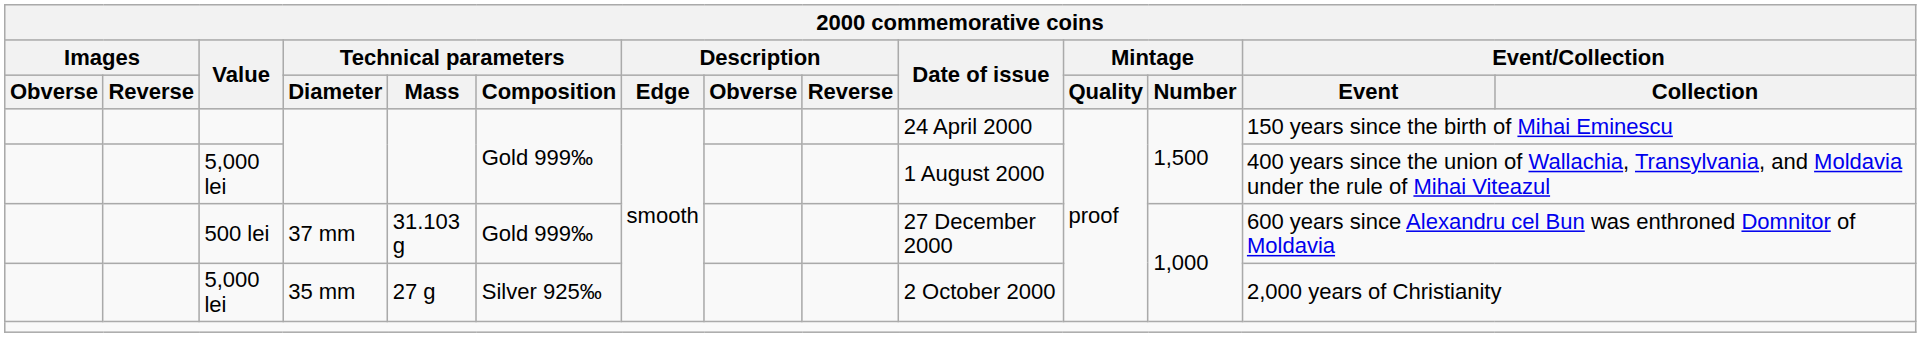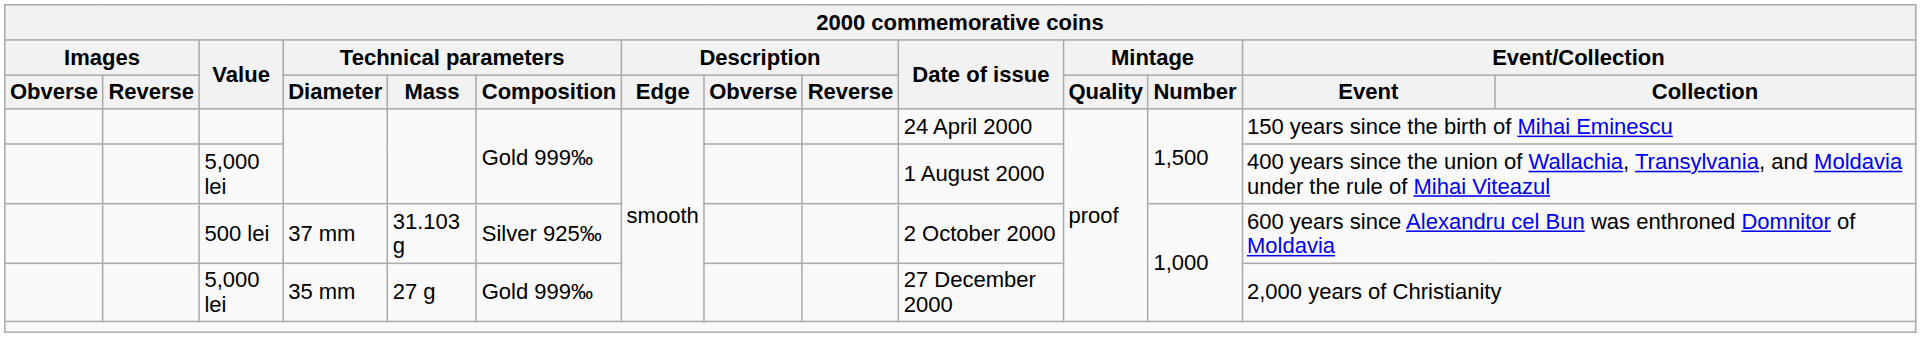500 lei | Technical parameters / Composition: Gold 999‰ -> Silver 925‰
500 lei | Date of issue: 27 December 2000 -> 2 October 2000
5,000 lei / 35 mm | Technical parameters / Composition: Silver 925‰ -> Gold 999‰
5,000 lei / 35 mm | Date of issue: 2 October 2000 -> 27 December 2000
